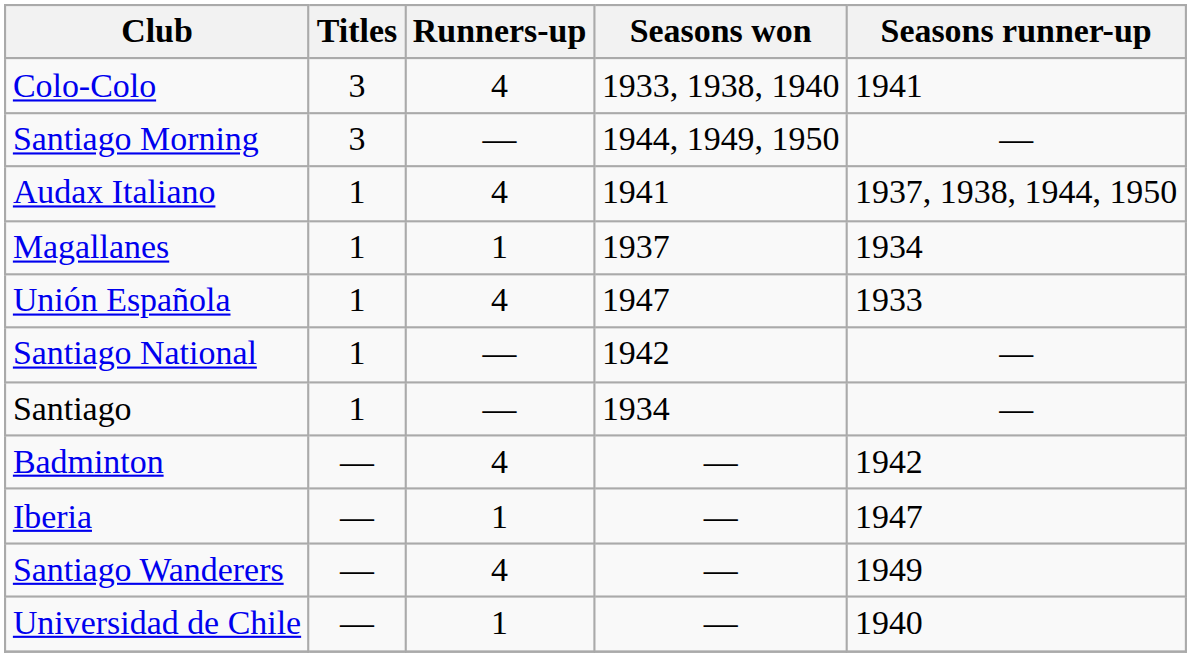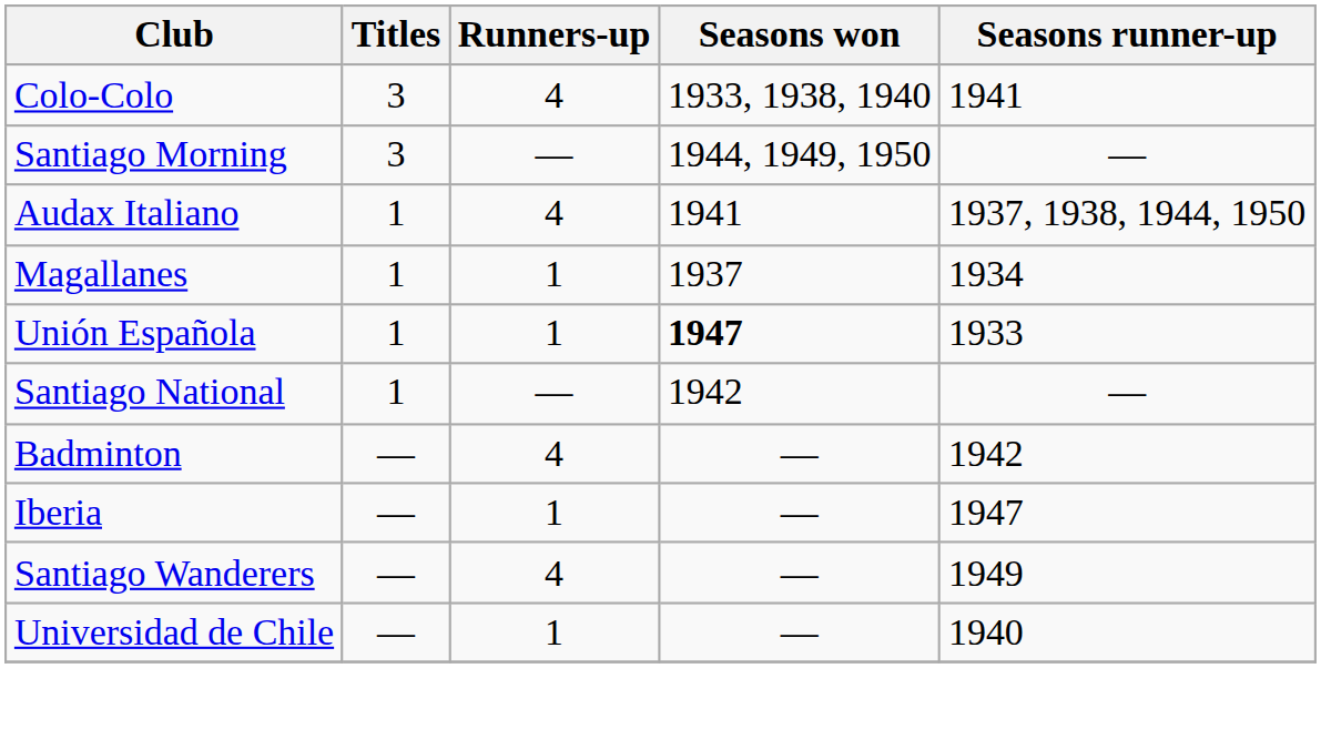Unión Española | Runners-up: 4 -> 1
Unión Española | Seasons won: normal -> bold
- row: Santiago | 1 | — | 1934 | —
